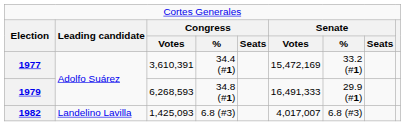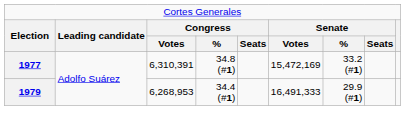1977 | column 3: 3,610,391 -> 6,310,391
1977 | column 4: 34.4 (#1) -> 34.8 (#1)
1979 | column 3: 6,268,593 -> 6,268,953
1979 | column 4: 34.8 (#1) -> 34.4 (#1)
- row: 1982 | Landelino Lavilla | 1,425,093 | 6.8 (#3) | 4,017,007 | 6.8 (#3)
